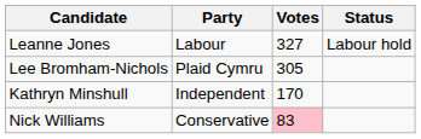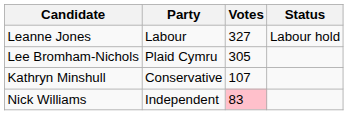Kathryn Minshull | Party: Independent -> Conservative
Kathryn Minshull | Votes: 170 -> 107
Nick Williams | Party: Conservative -> Independent
